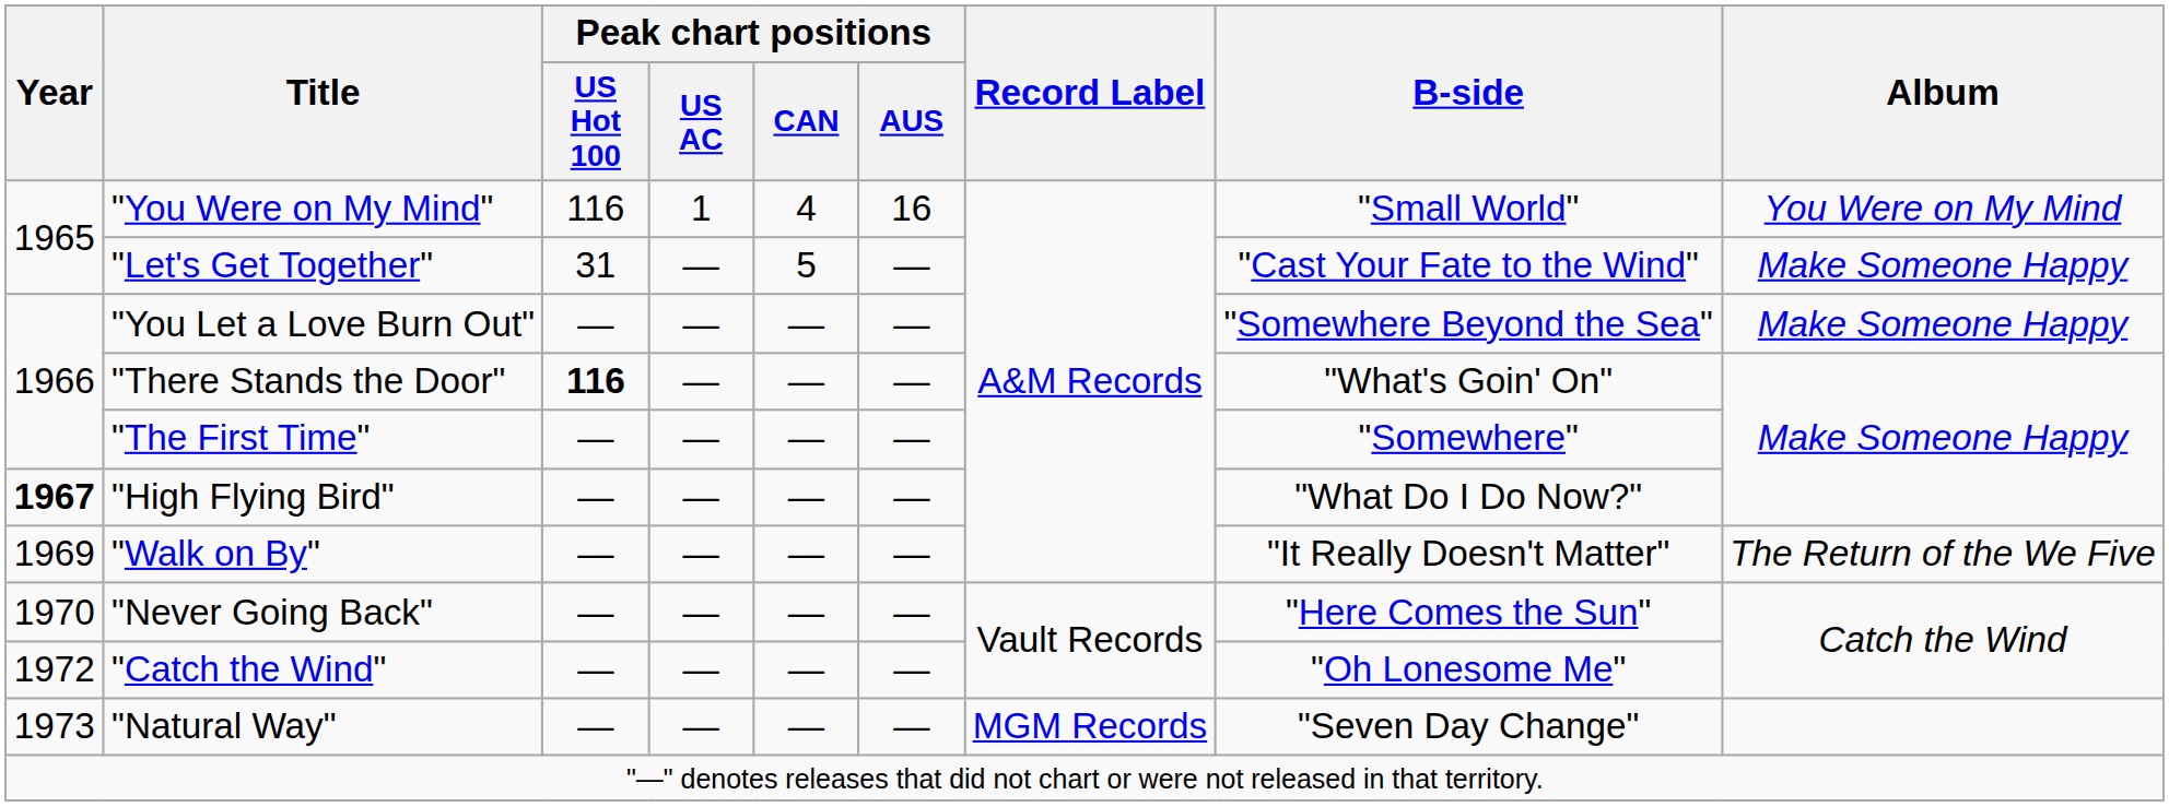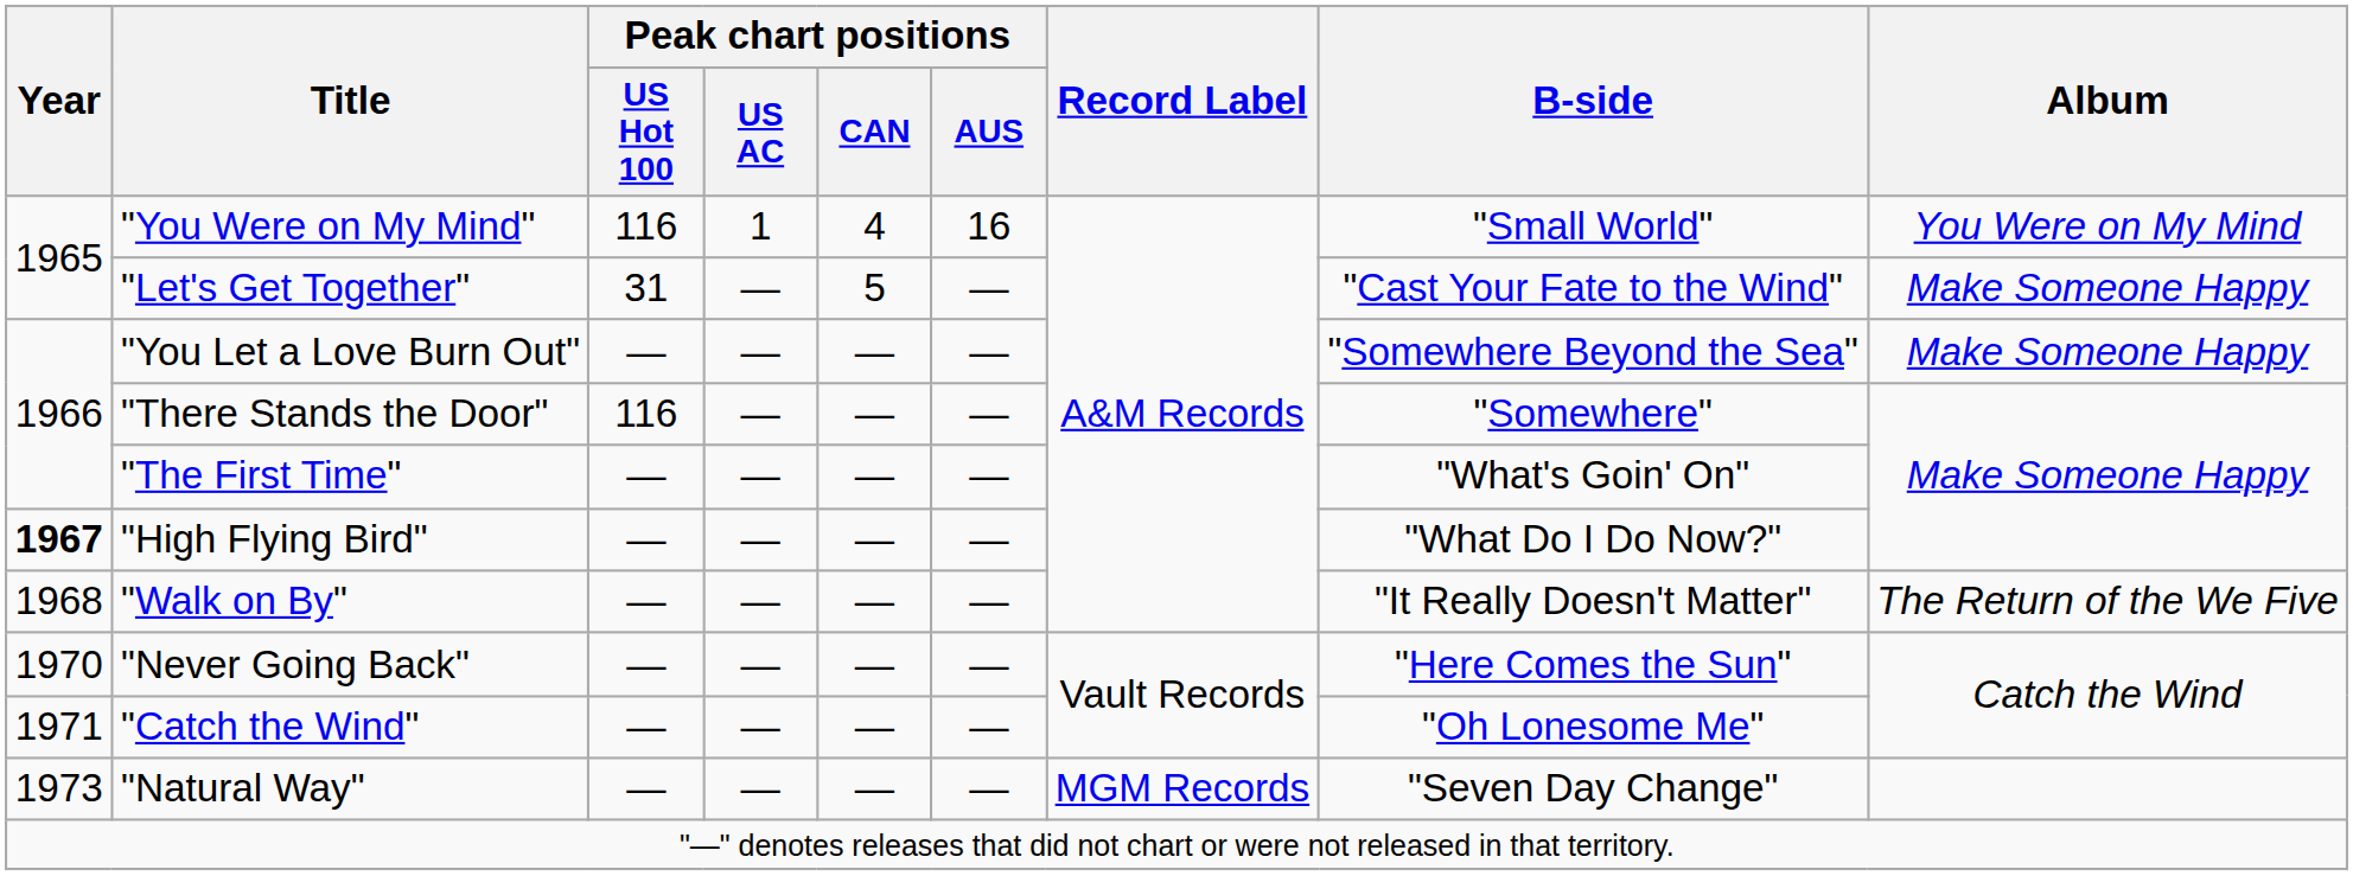"There Stands the Door" | Peak chart positions / US Hot 100: bold -> normal
"There Stands the Door" | B-side: "What's Goin' On" -> "Somewhere"
"The First Time" | B-side: "Somewhere" -> "What's Goin' On"
"Walk on By" | Year: 1969 -> 1968
"Catch the Wind" | Year: 1972 -> 1971
